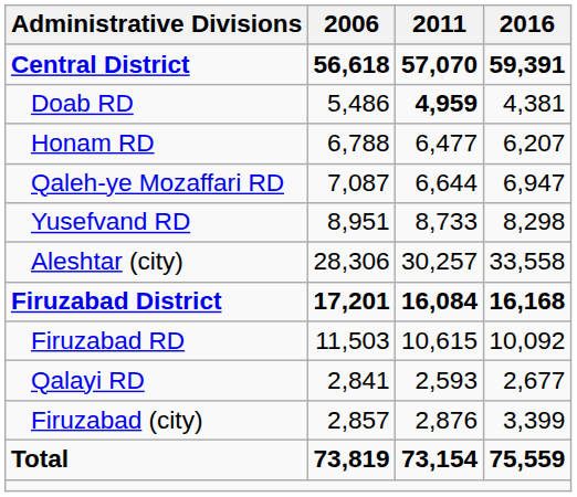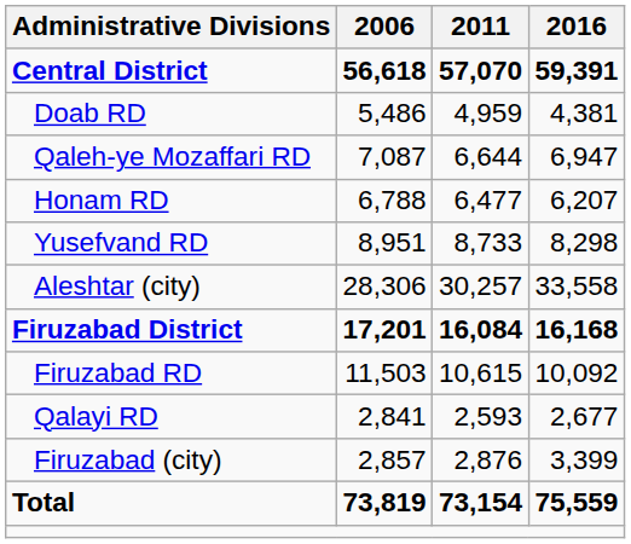Doab RD | 2011: bold -> normal
rows swapped: Honam RD <-> Qaleh-ye Mozaffari RD
